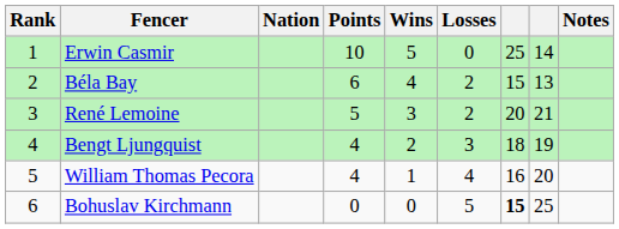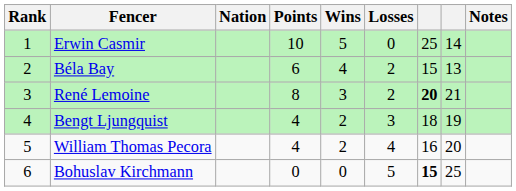René Lemoine | Points: 5 -> 8
René Lemoine | column 7: normal -> bold
William Thomas Pecora | Wins: 1 -> 2
